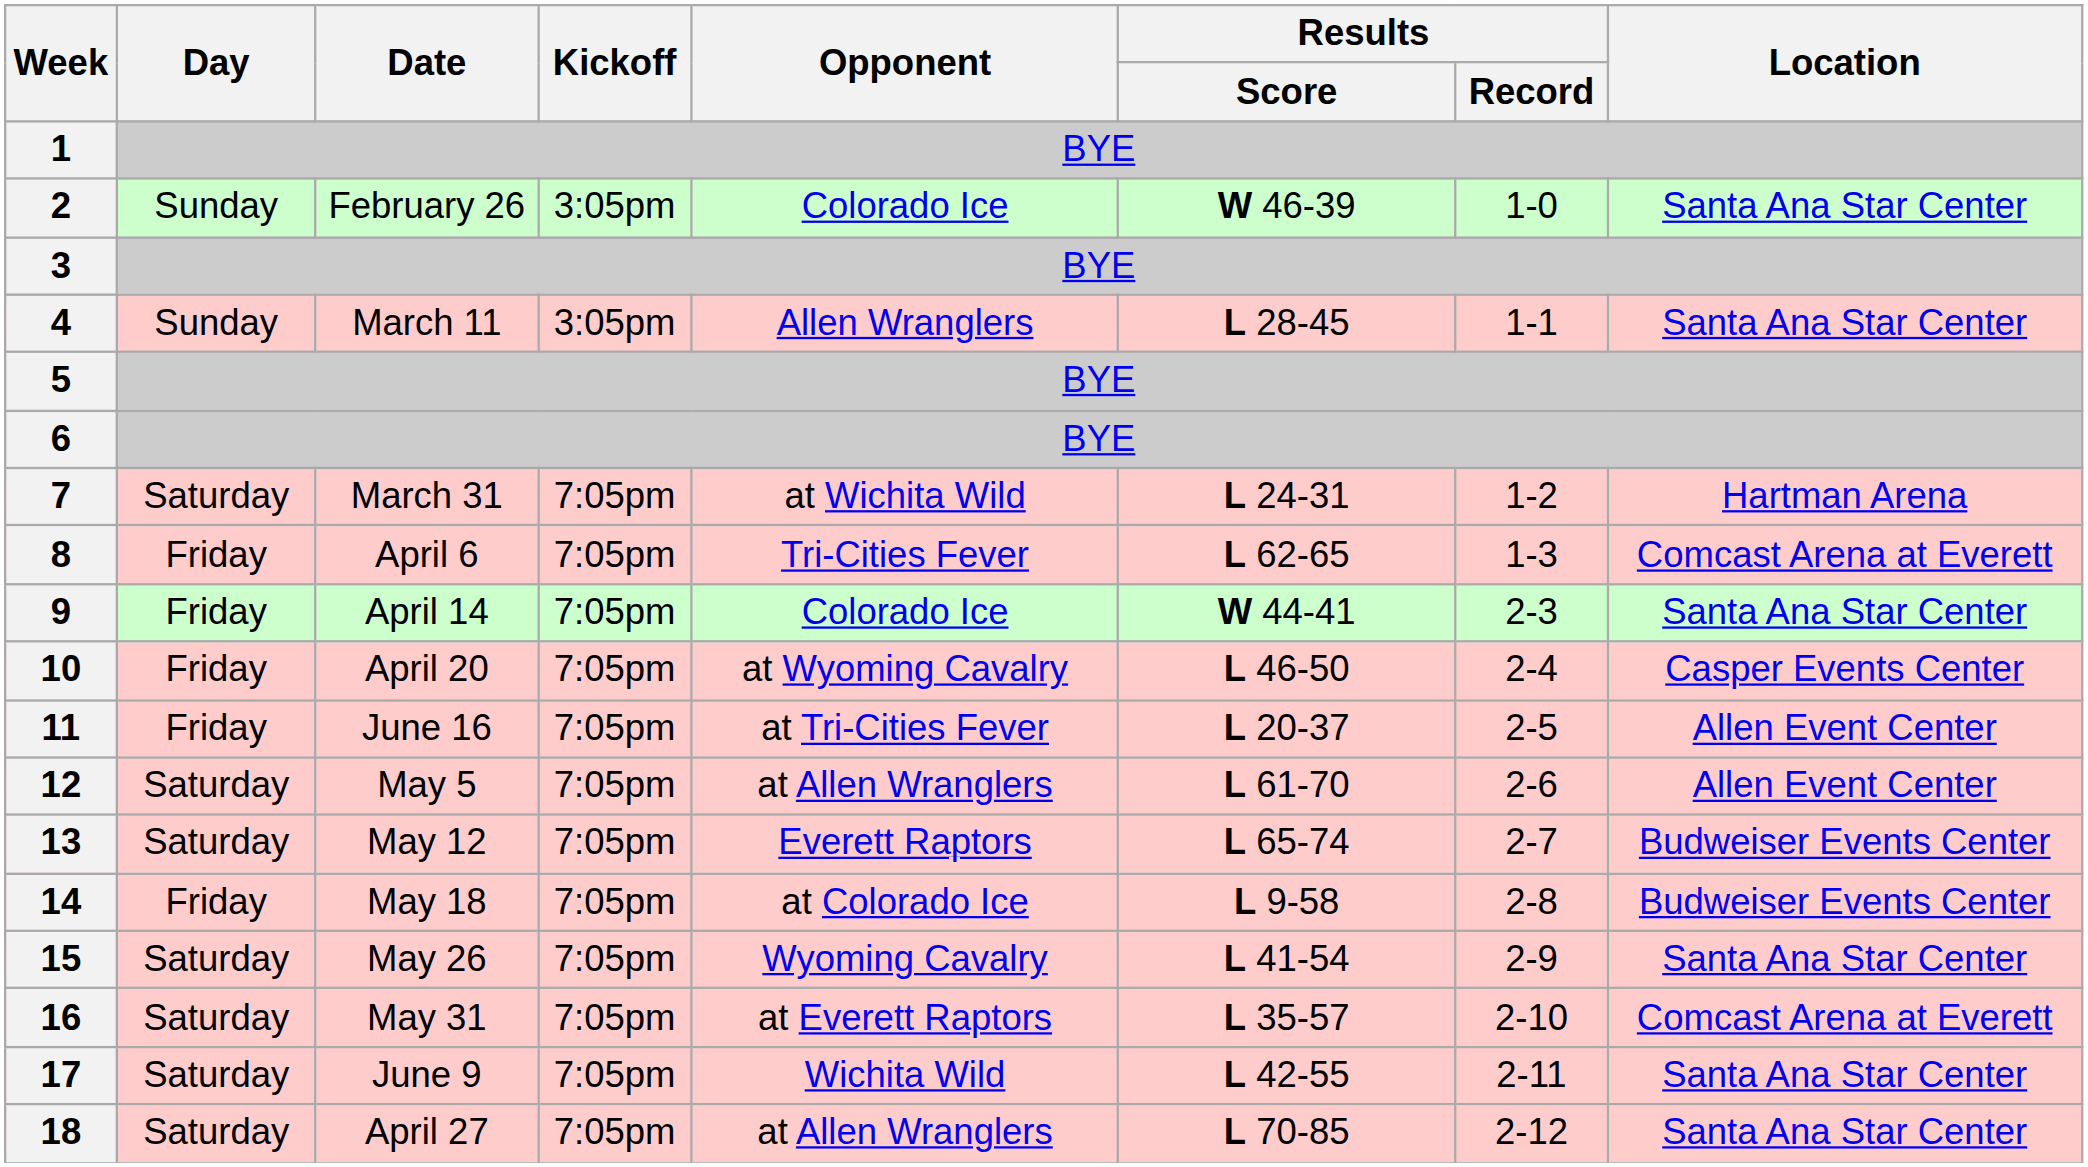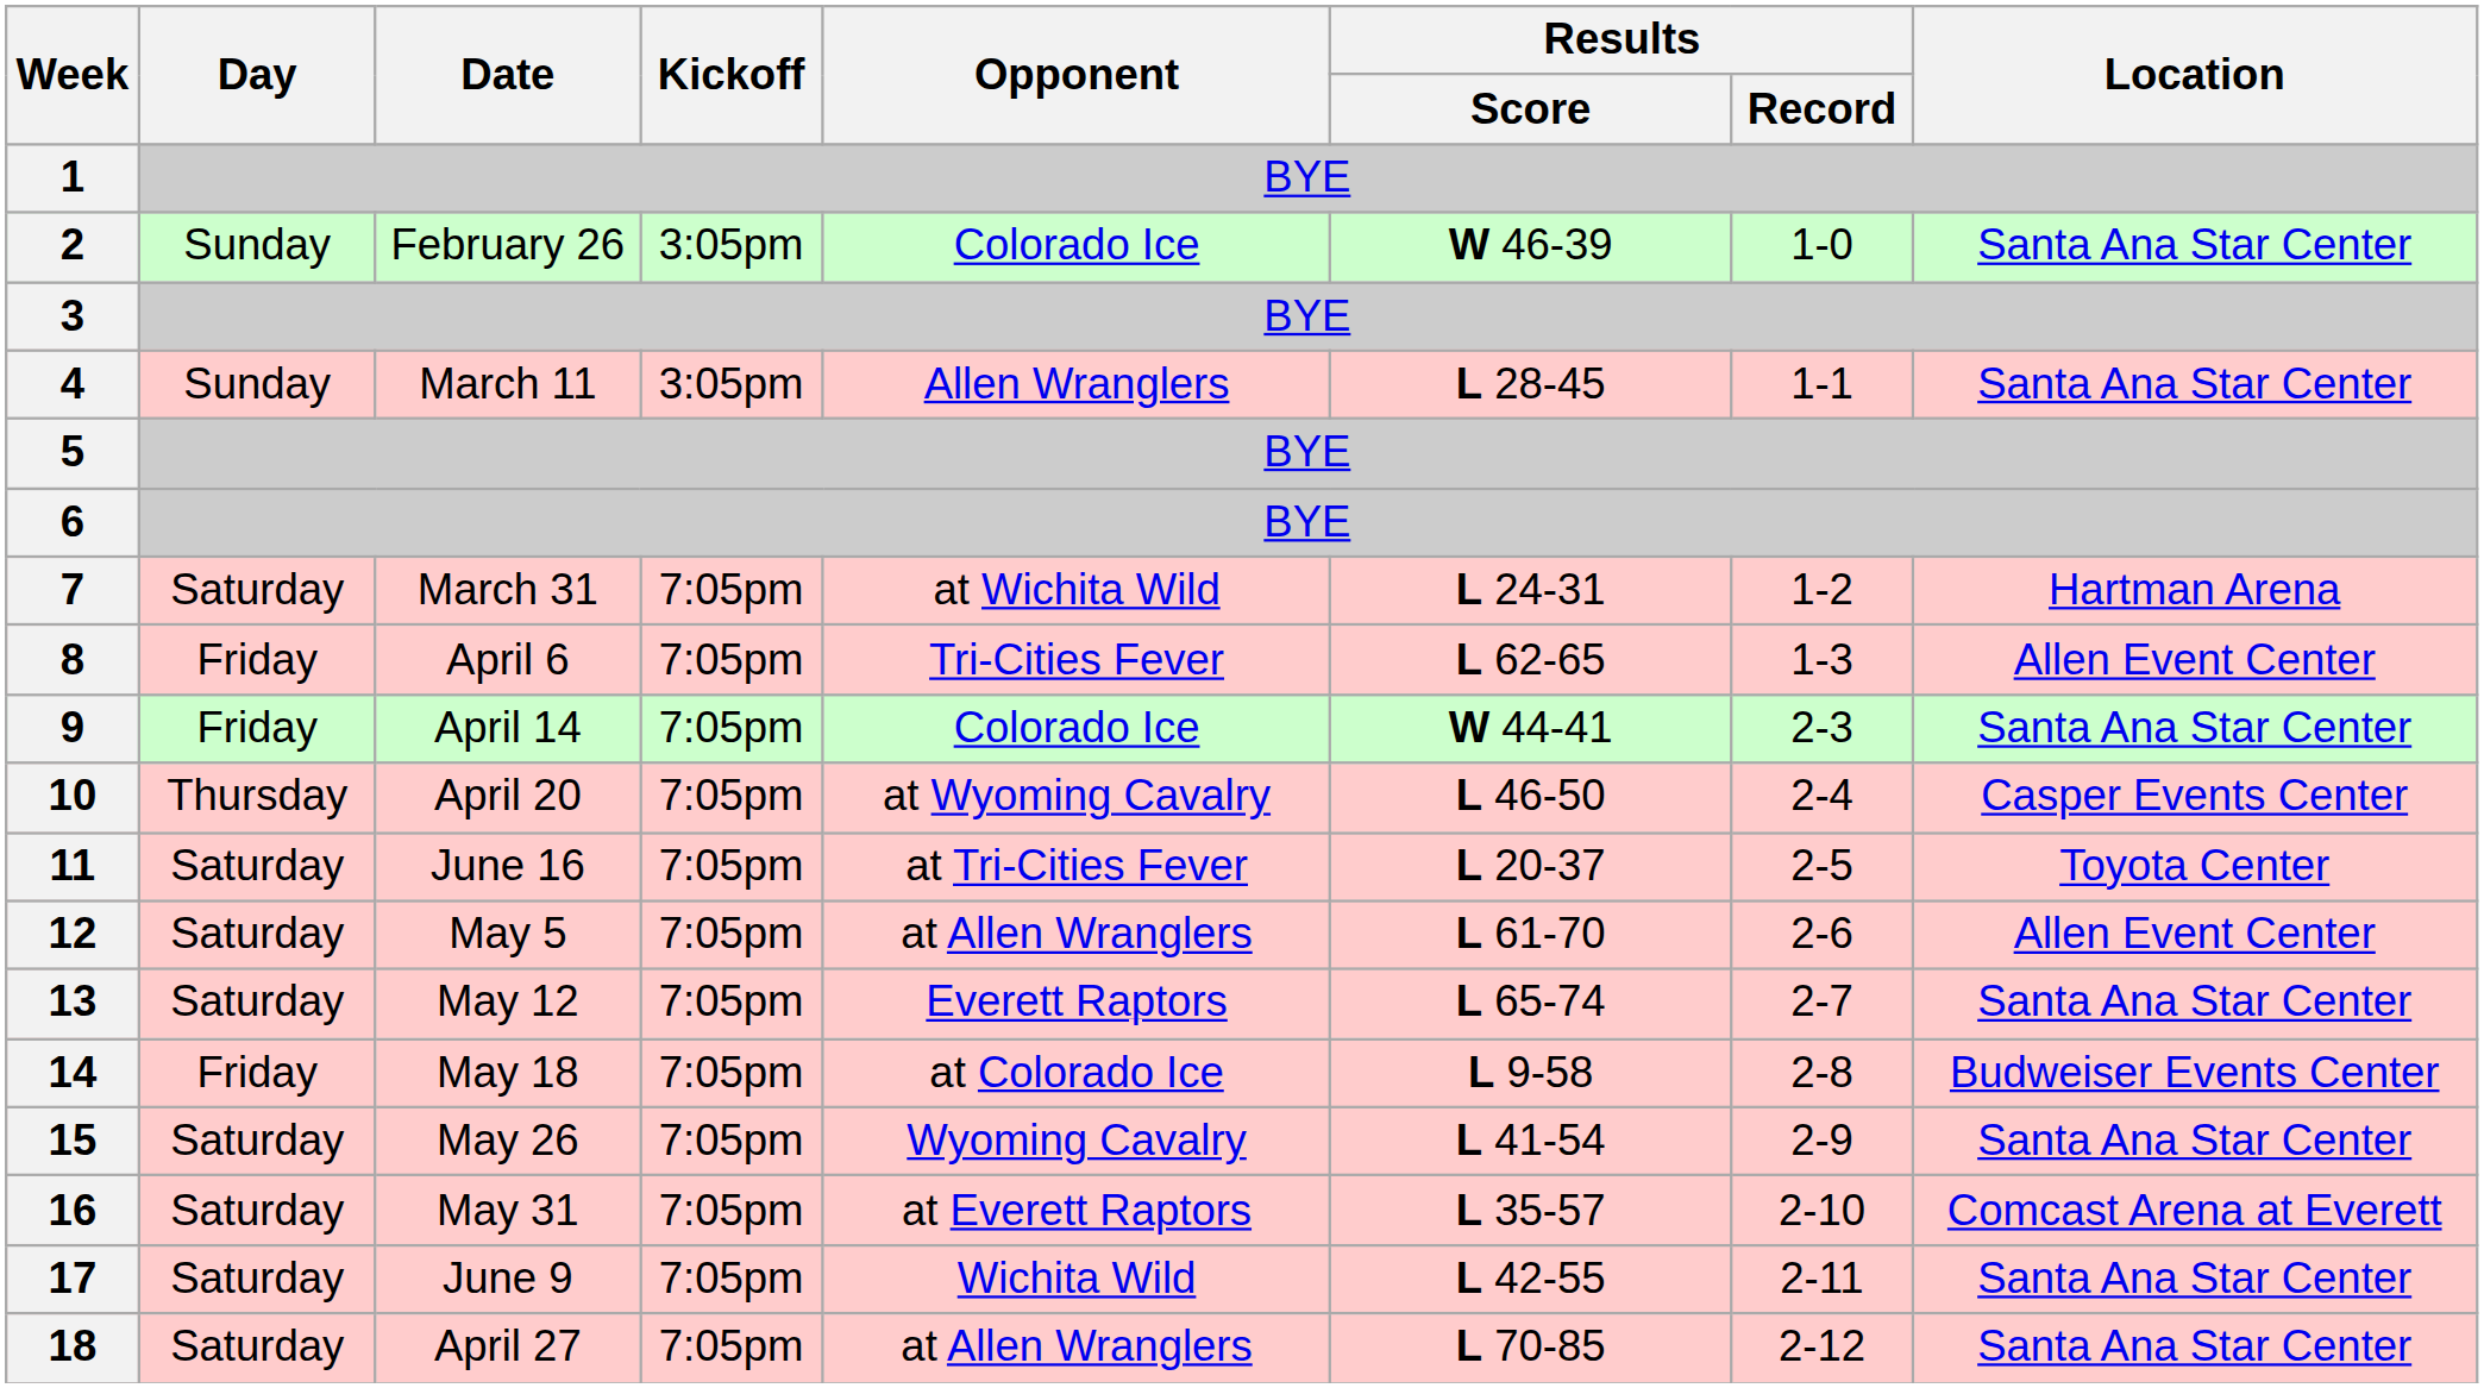8 | Location: Comcast Arena at Everett -> Allen Event Center
10 | Day: Friday -> Thursday
11 | Day: Friday -> Saturday
11 | Location: Allen Event Center -> Toyota Center
13 | Location: Budweiser Events Center -> Santa Ana Star Center
